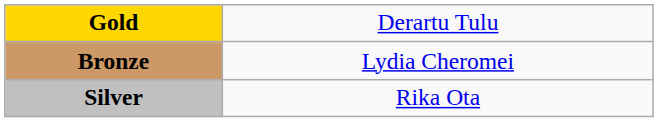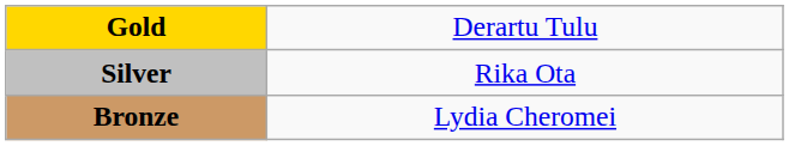rows swapped: Silver <-> Bronze
